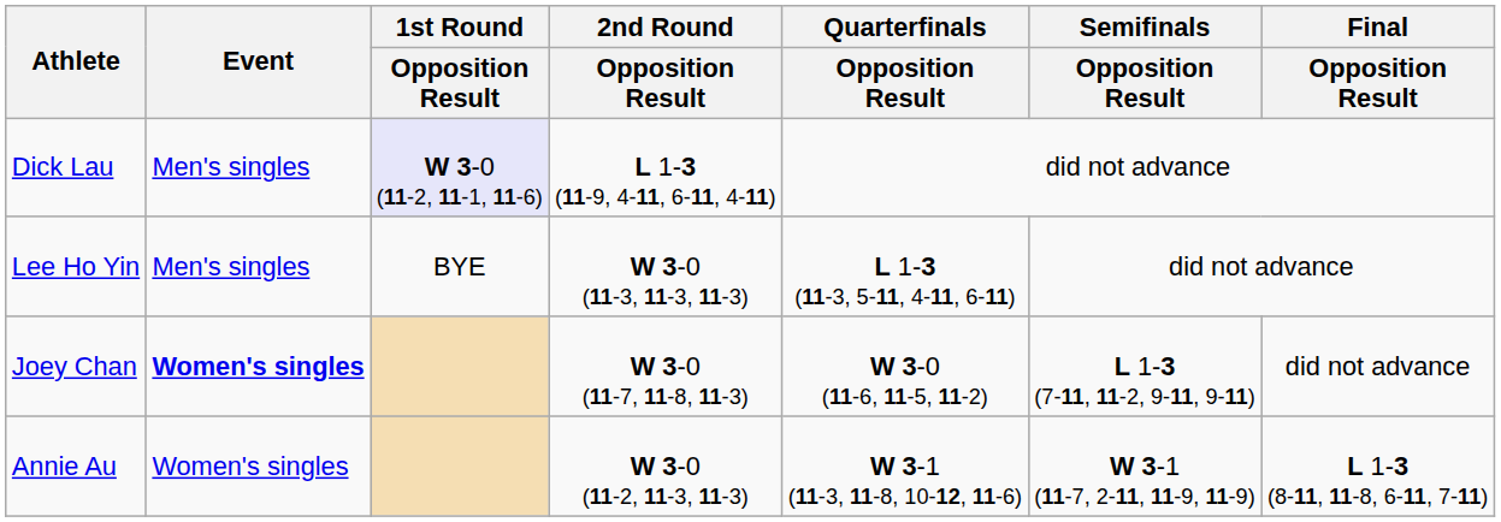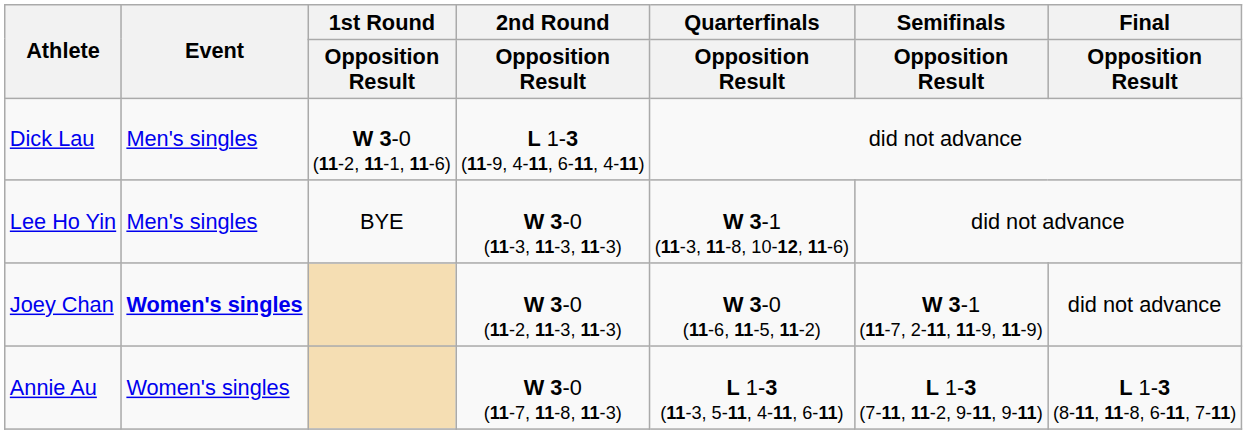Dick Lau | 1st Round / Opposition Result: lavender background -> no background
Lee Ho Yin | Quarterfinals / Opposition Result: L 1-3 (11-3, 5-11, 4-11, 6-11) -> W 3-1 (11-3, 11-8, 10-12, 11-6)
Joey Chan | 2nd Round / Opposition Result: W 3-0 (11-7, 11-8, 11-3) -> W 3-0 (11-2, 11-3, 11-3)
Joey Chan | Semifinals / Opposition Result: L 1-3 (7-11, 11-2, 9-11, 9-11) -> W 3-1 (11-7, 2-11, 11-9, 11-9)
Annie Au | 2nd Round / Opposition Result: W 3-0 (11-2, 11-3, 11-3) -> W 3-0 (11-7, 11-8, 11-3)
Annie Au | Quarterfinals / Opposition Result: W 3-1 (11-3, 11-8, 10-12, 11-6) -> L 1-3 (11-3, 5-11, 4-11, 6-11)
Annie Au | Semifinals / Opposition Result: W 3-1 (11-7, 2-11, 11-9, 11-9) -> L 1-3 (7-11, 11-2, 9-11, 9-11)
